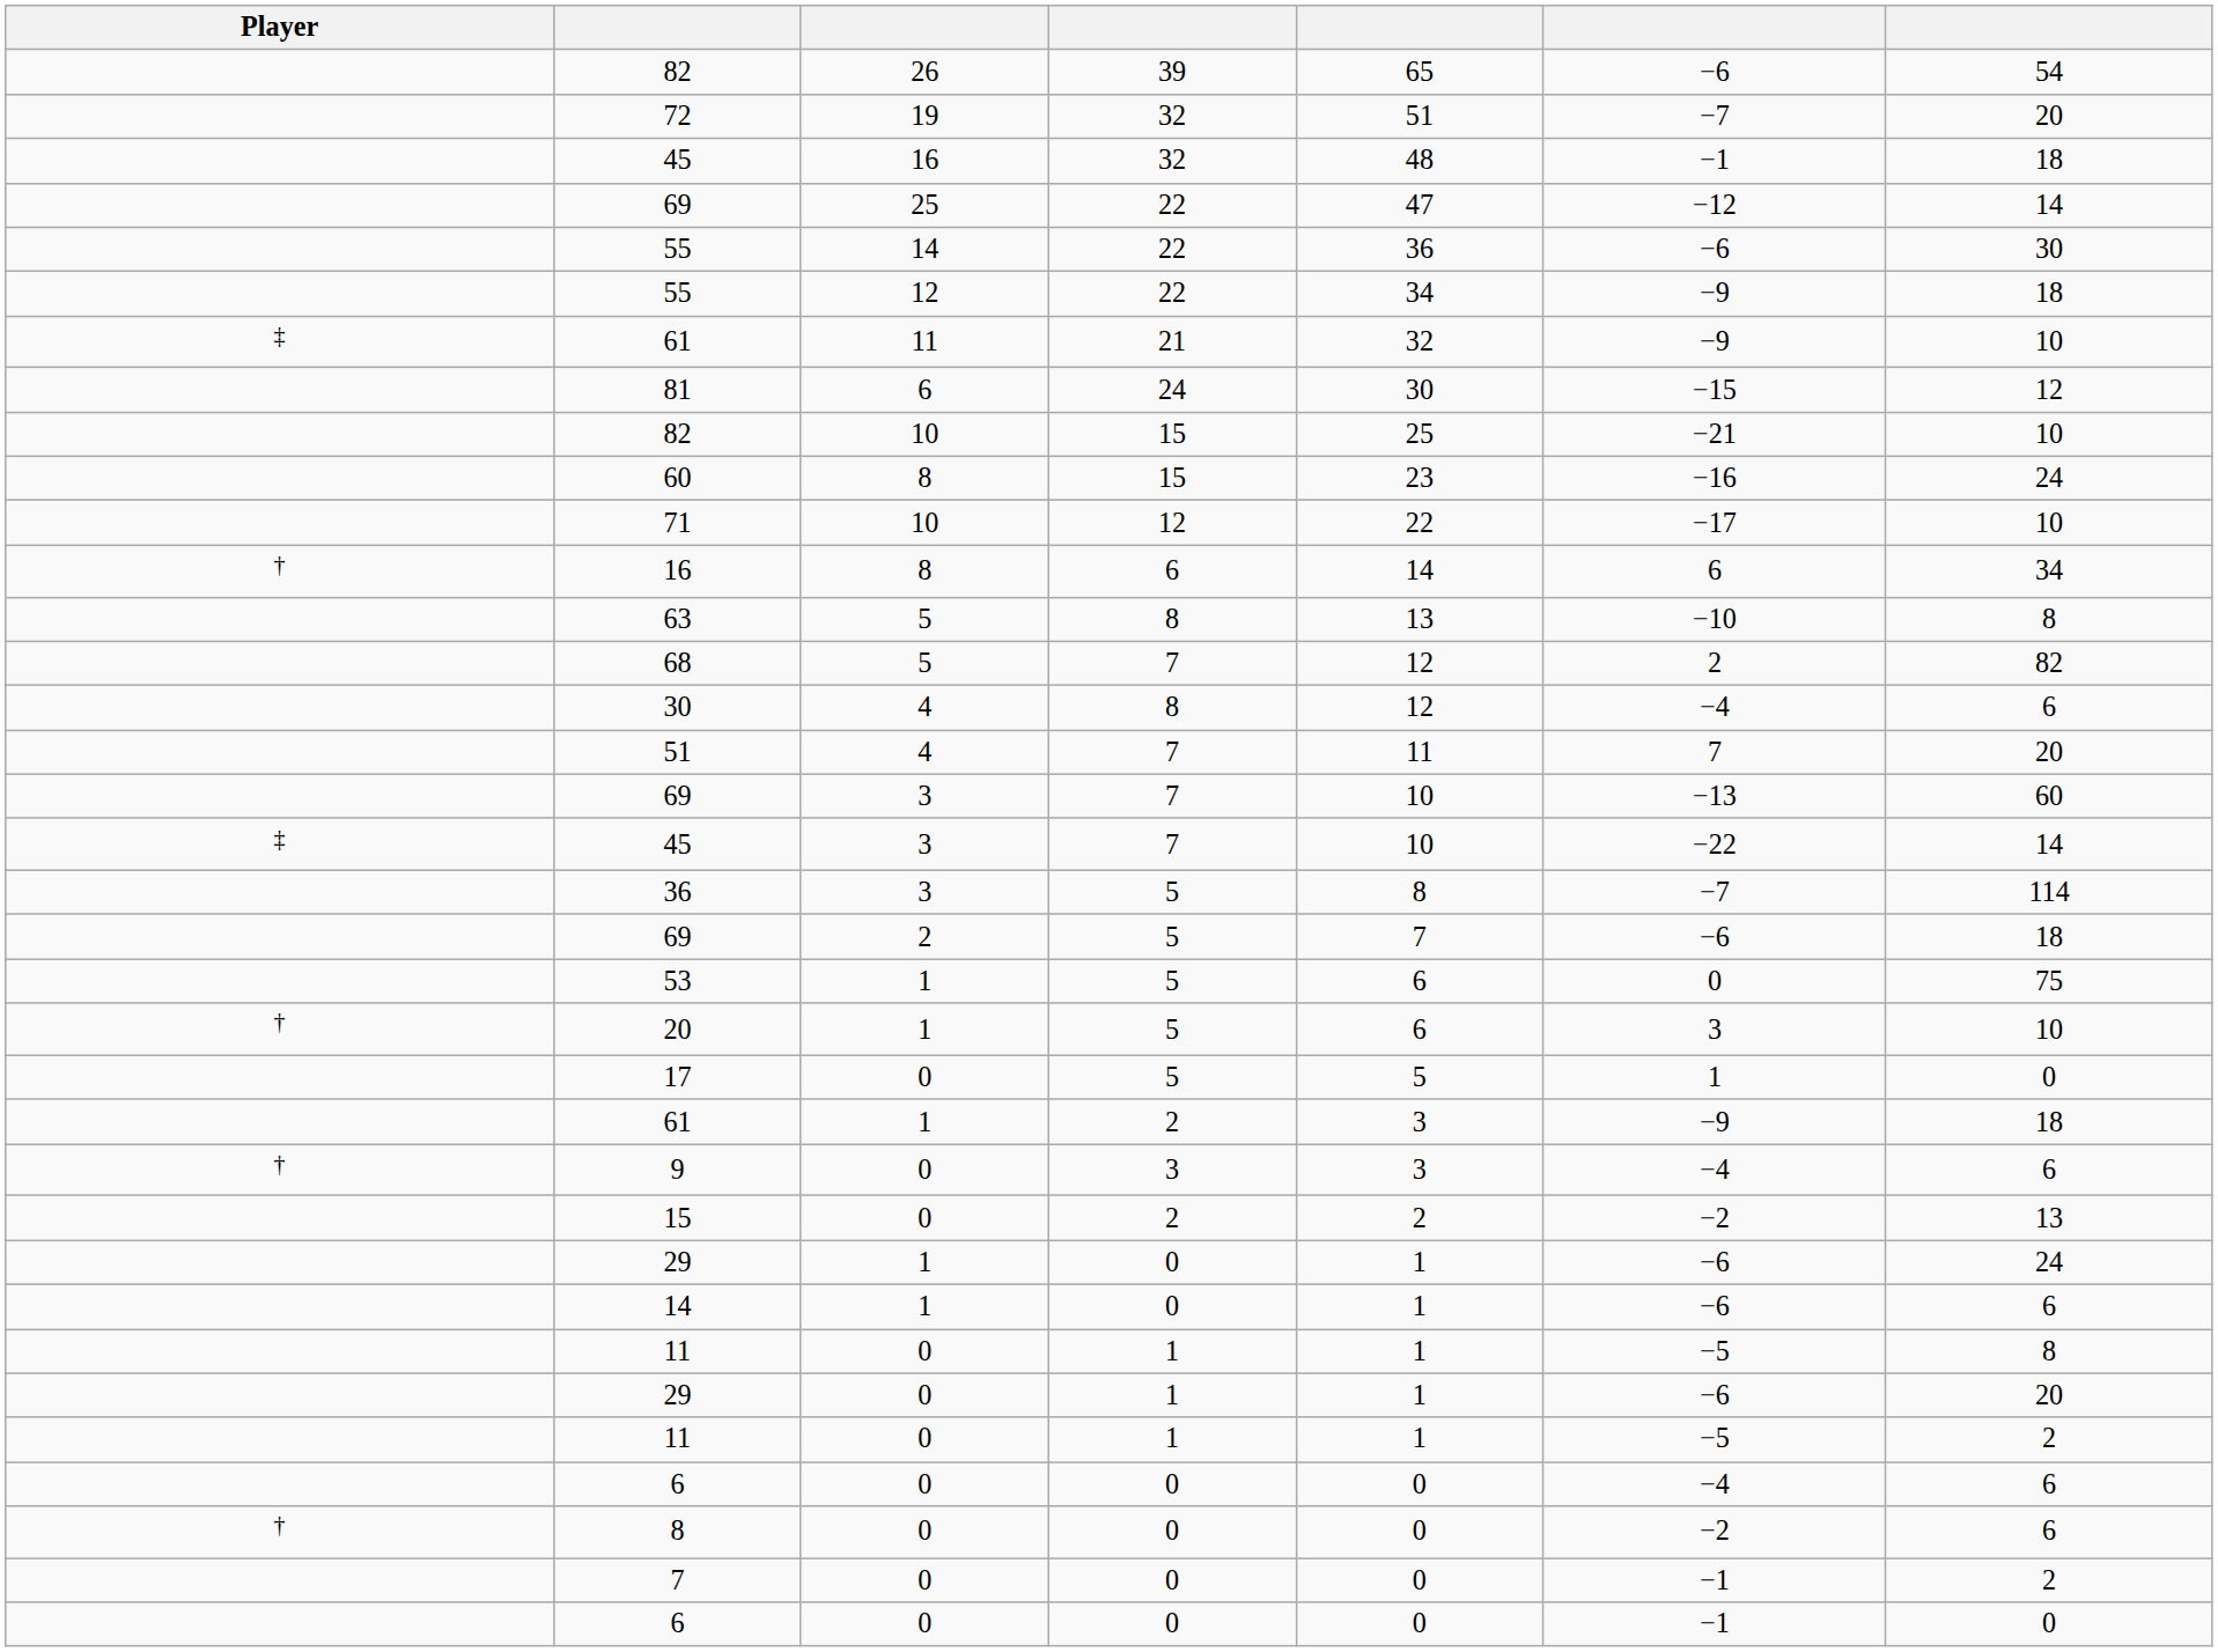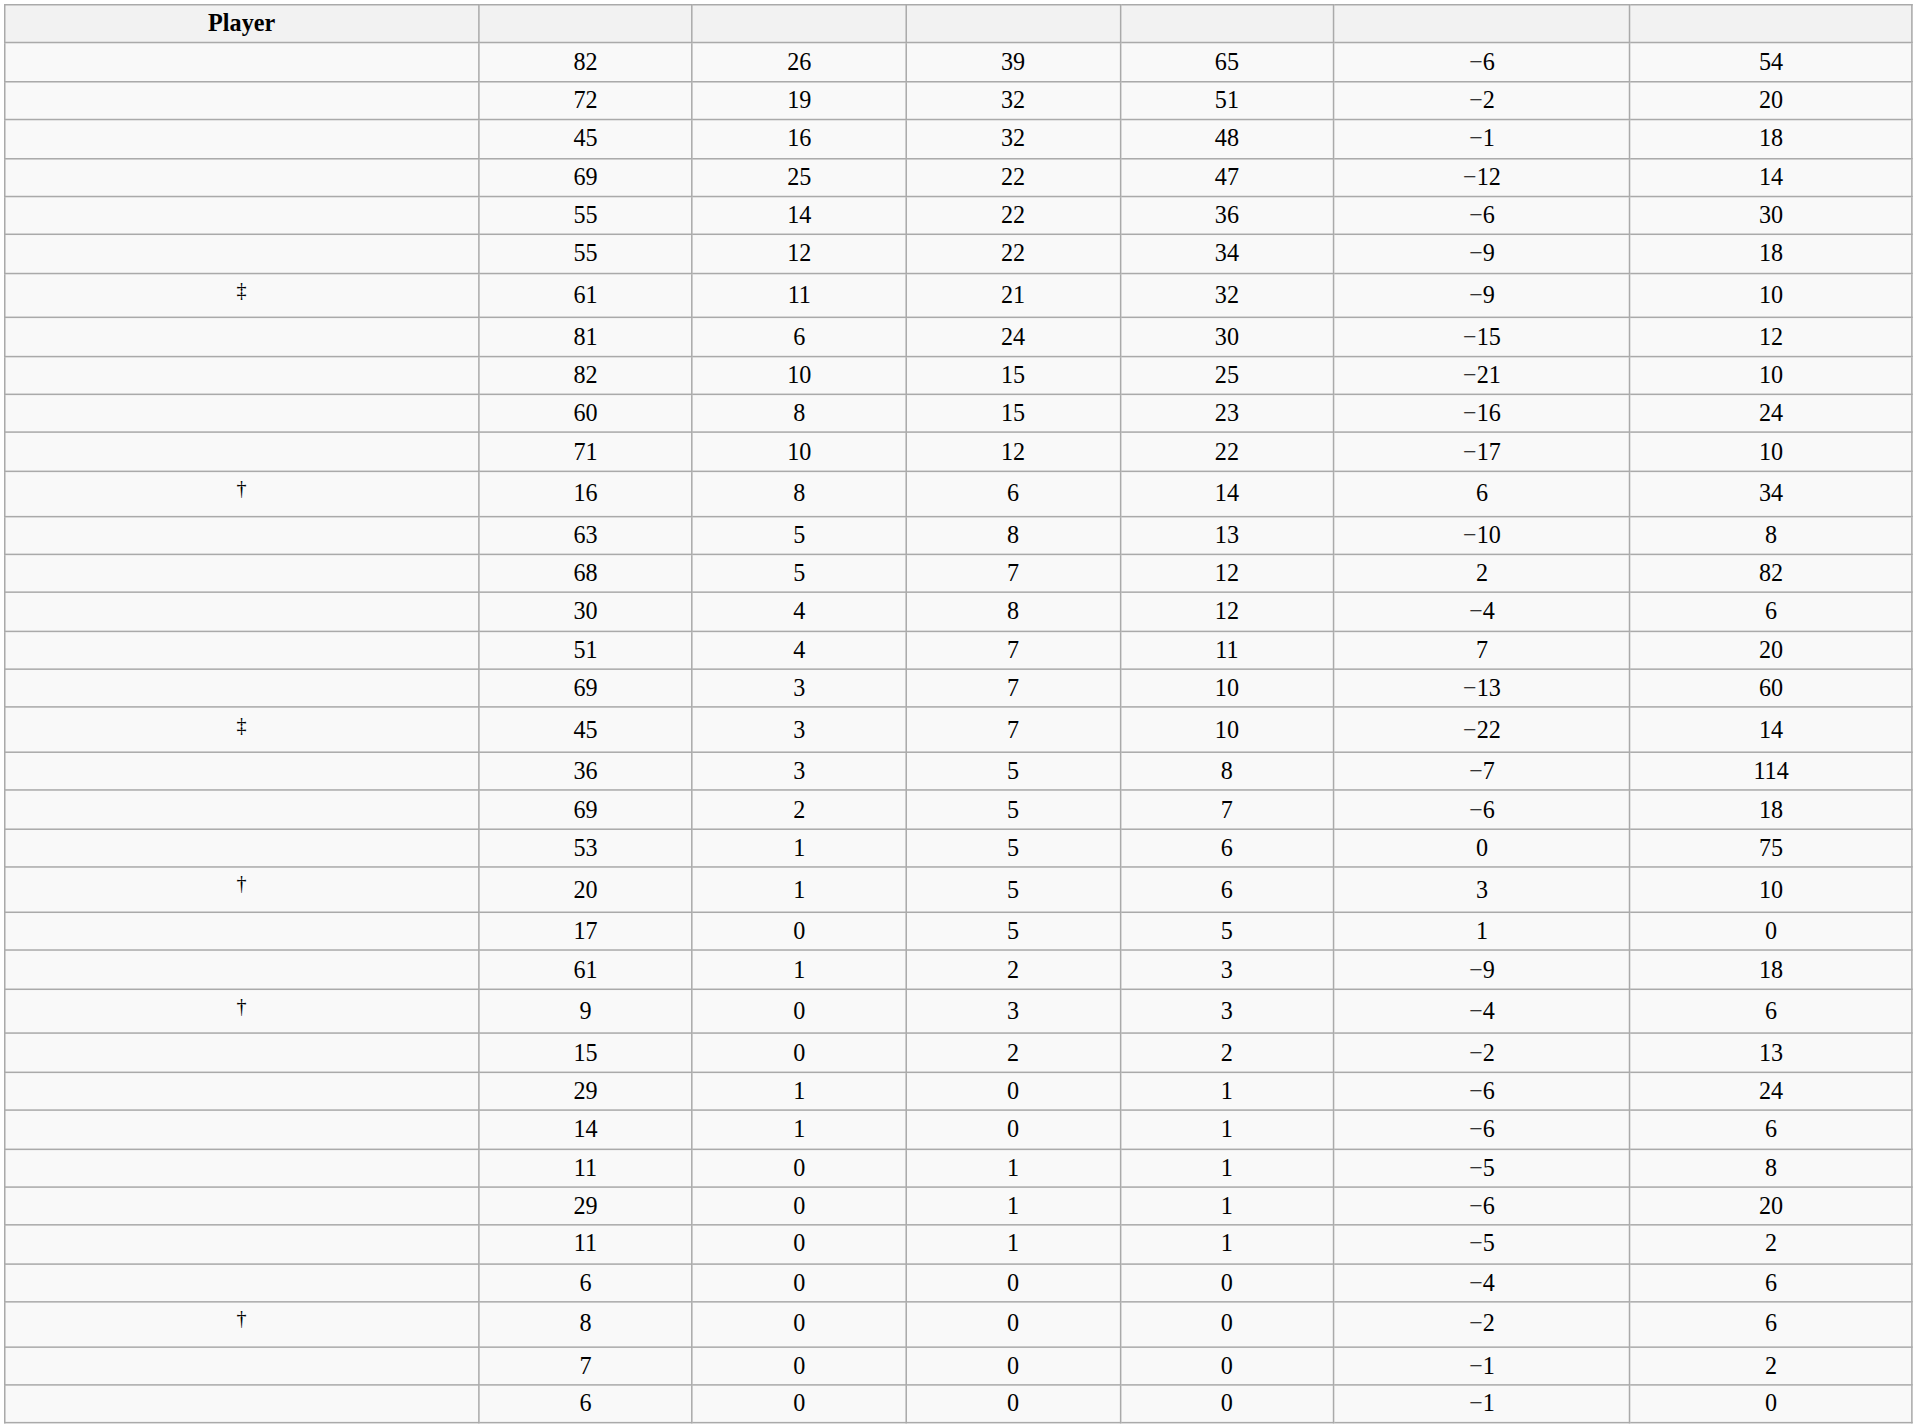72 | column 6: −7 -> −2
